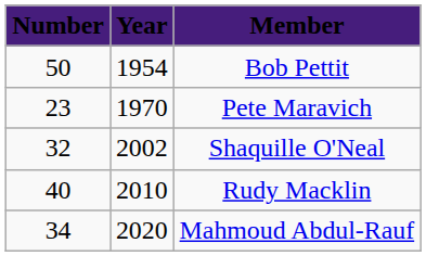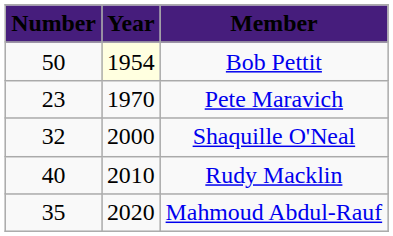Bob Pettit | Year: no background -> lightyellow background
Shaquille O'Neal | Year: 2002 -> 2000
Mahmoud Abdul-Rauf | Number: 34 -> 35
